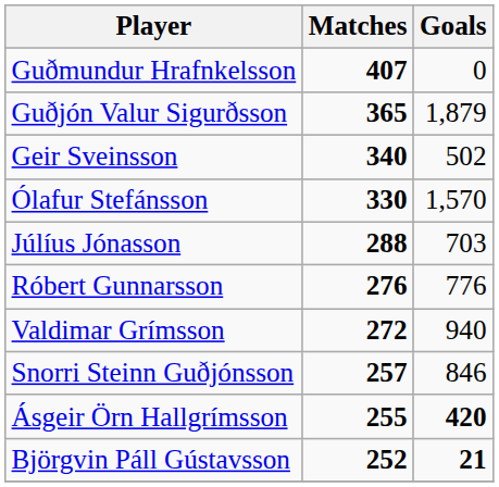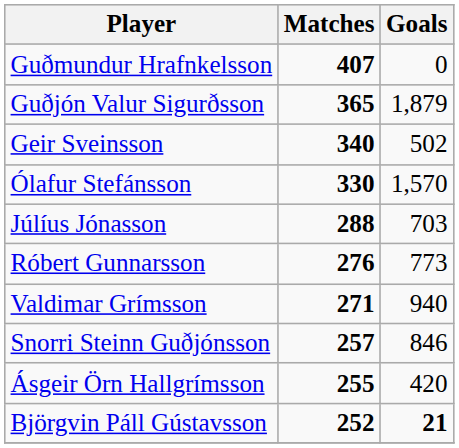Róbert Gunnarsson | Goals: 776 -> 773
Valdimar Grímsson | Matches: 272 -> 271
Ásgeir Örn Hallgrímsson | Goals: bold -> normal
